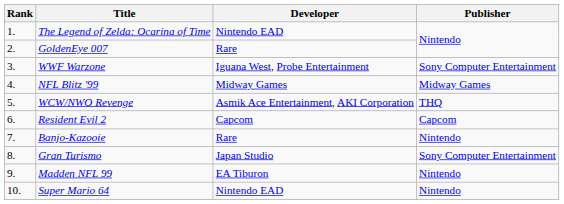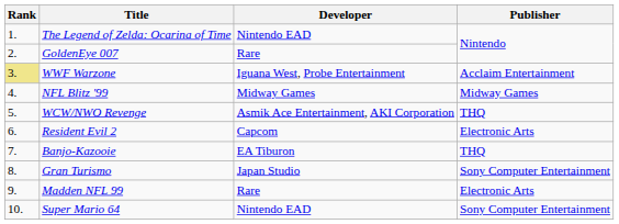WWF Warzone | Rank: no background -> khaki background
WWF Warzone | Publisher: Sony Computer Entertainment -> Acclaim Entertainment
Resident Evil 2 | Publisher: Capcom -> Electronic Arts
Banjo-Kazooie | Developer: Rare -> EA Tiburon
Banjo-Kazooie | Publisher: Nintendo -> THQ
Madden NFL 99 | Developer: EA Tiburon -> Rare
Madden NFL 99 | Publisher: Nintendo -> Electronic Arts
Super Mario 64 | Publisher: Nintendo -> Sony Computer Entertainment
